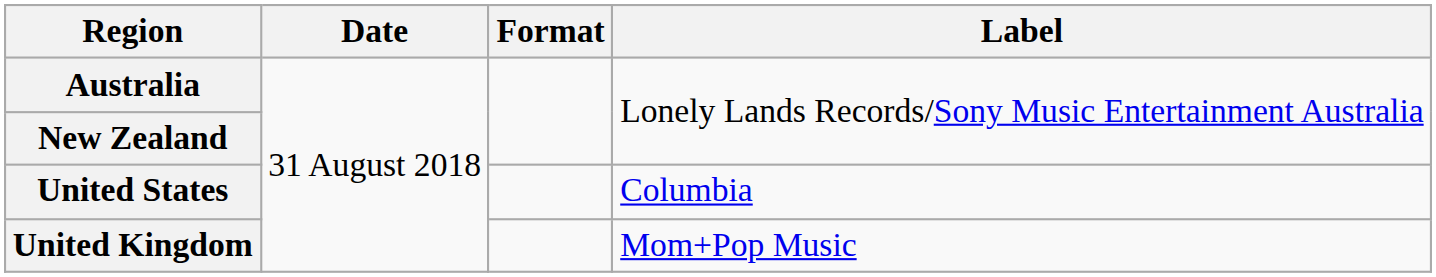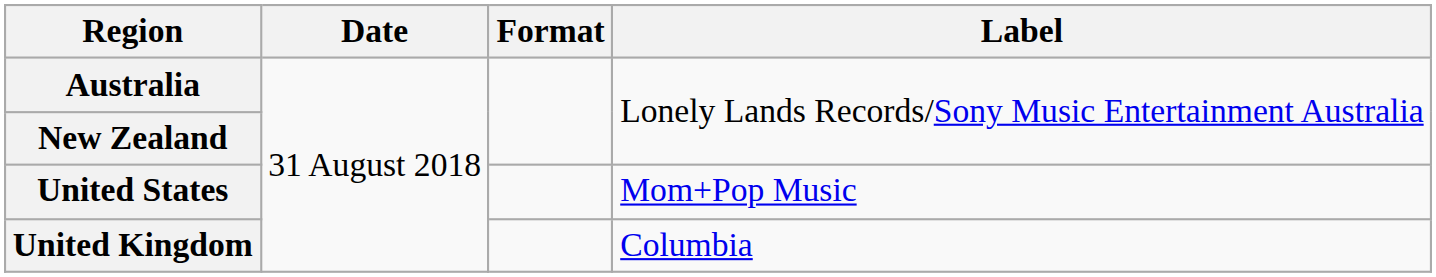United States | Label: Columbia -> Mom+Pop Music
United Kingdom | Label: Mom+Pop Music -> Columbia
